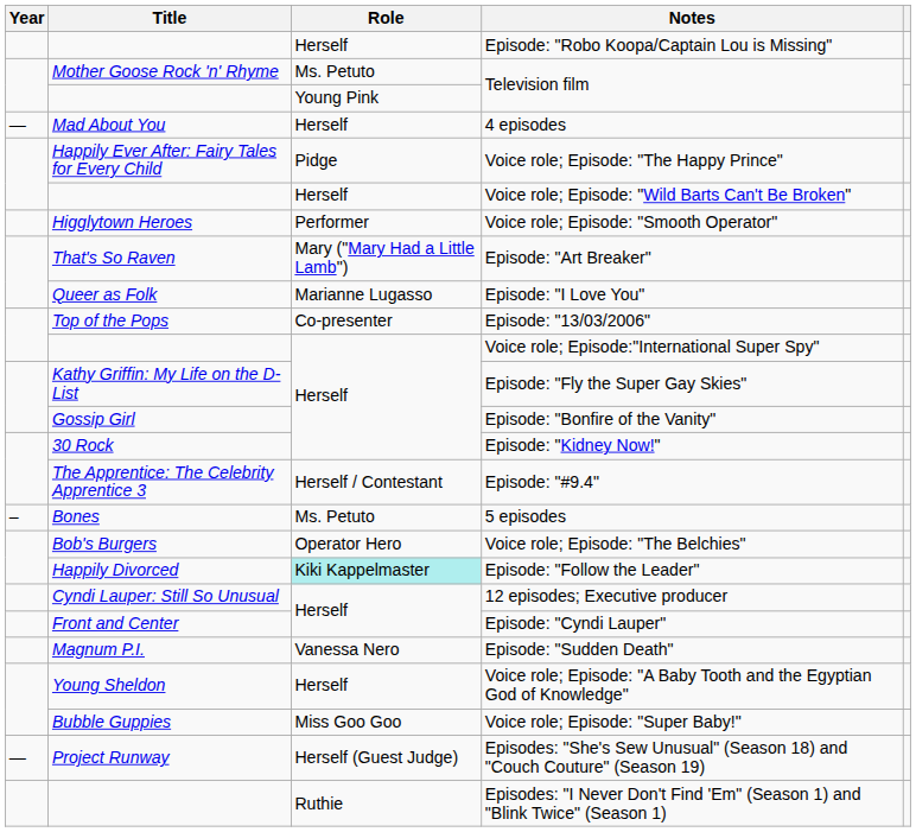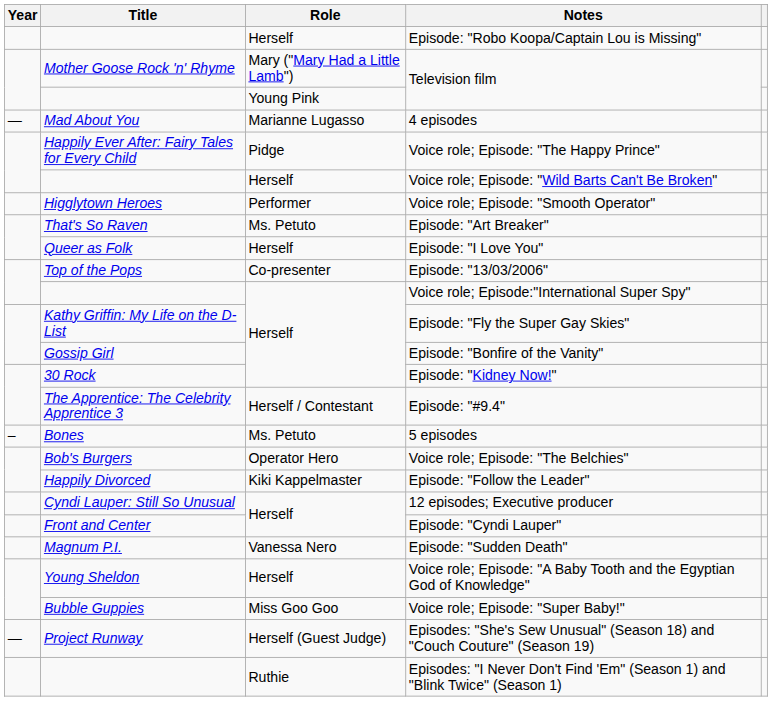Mother Goose Rock 'n' Rhyme / Television film | Role: Ms. Petuto -> Mary ("Mary Had a Little Lamb")
4 episodes | Role: Herself -> Marianne Lugasso
Episode: "Art Breaker" | Role: Mary ("Mary Had a Little Lamb") -> Ms. Petuto
Episode: "I Love You" | Role: Marianne Lugasso -> Herself
Episode: "Follow the Leader" | Role: paleturquoise background -> no background
